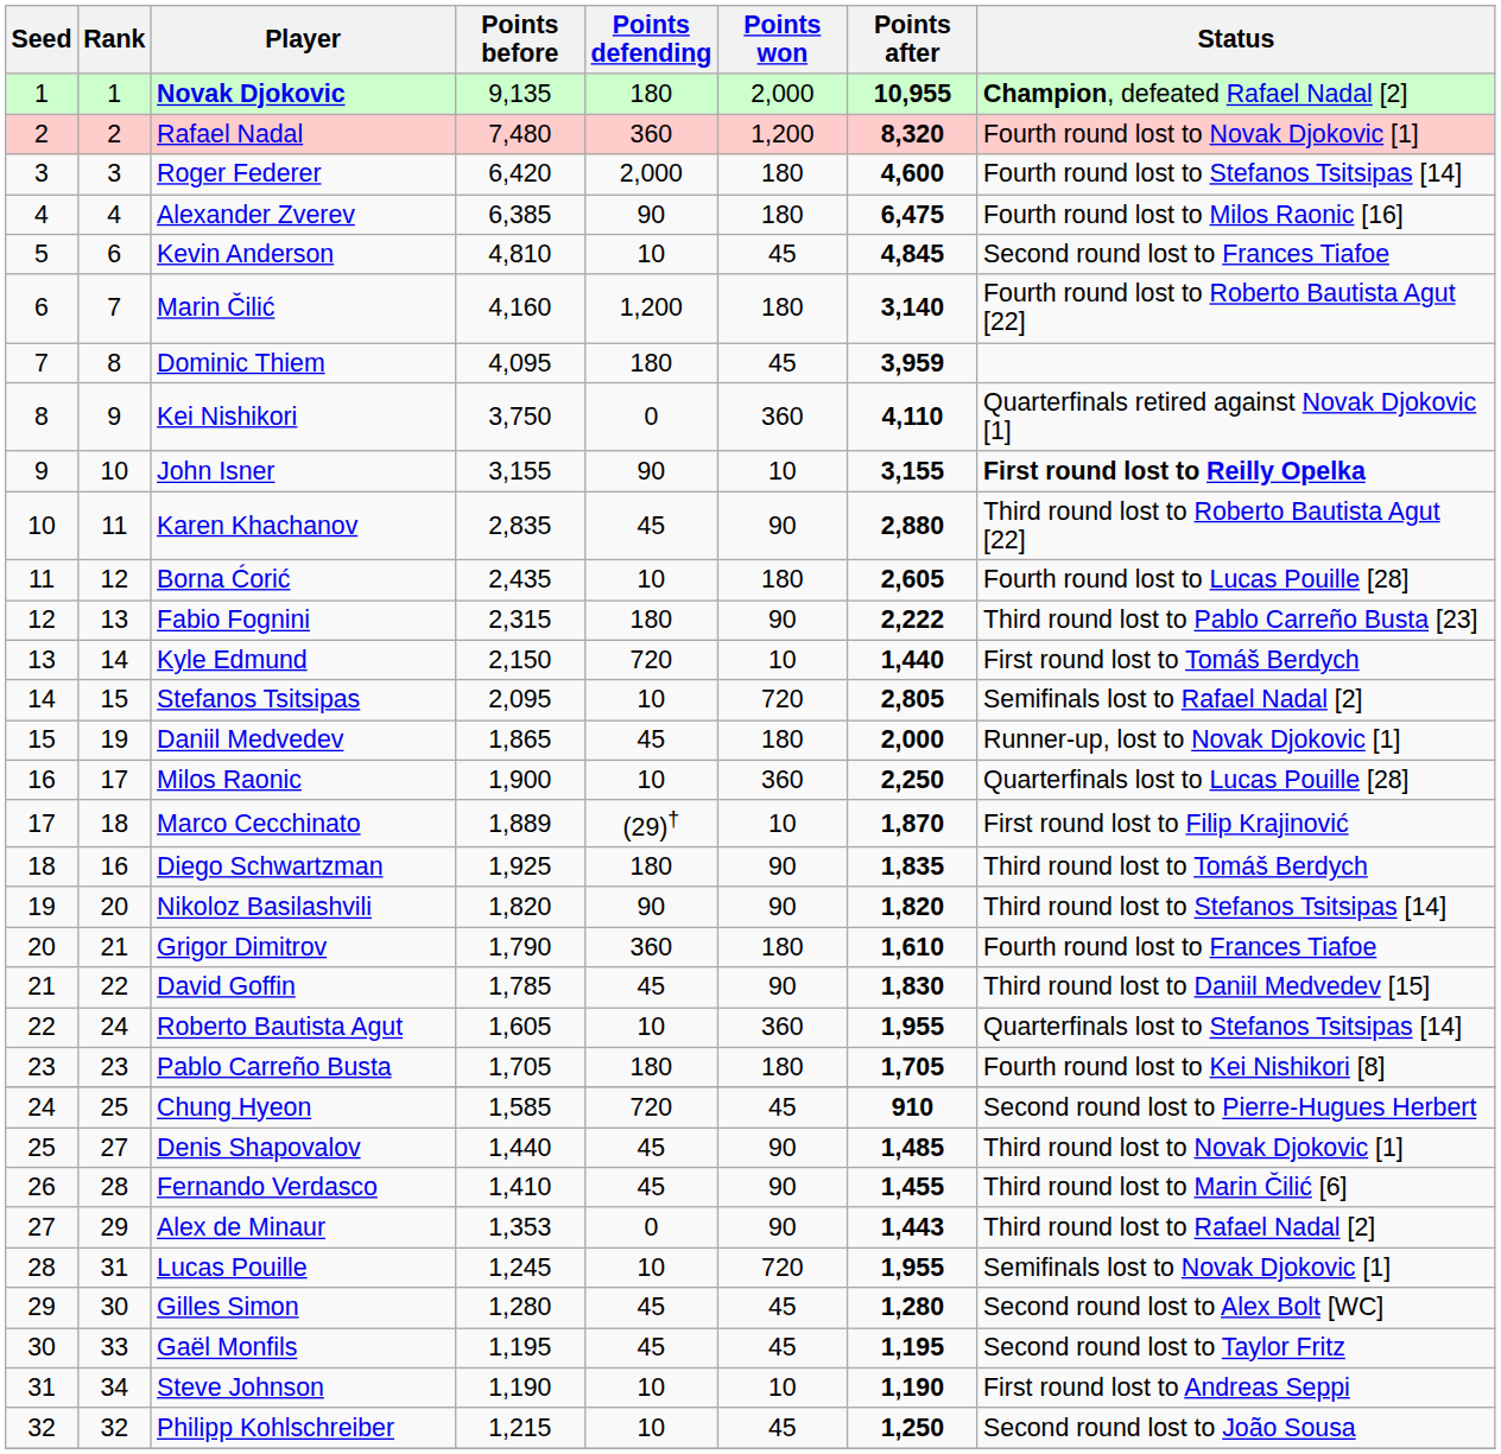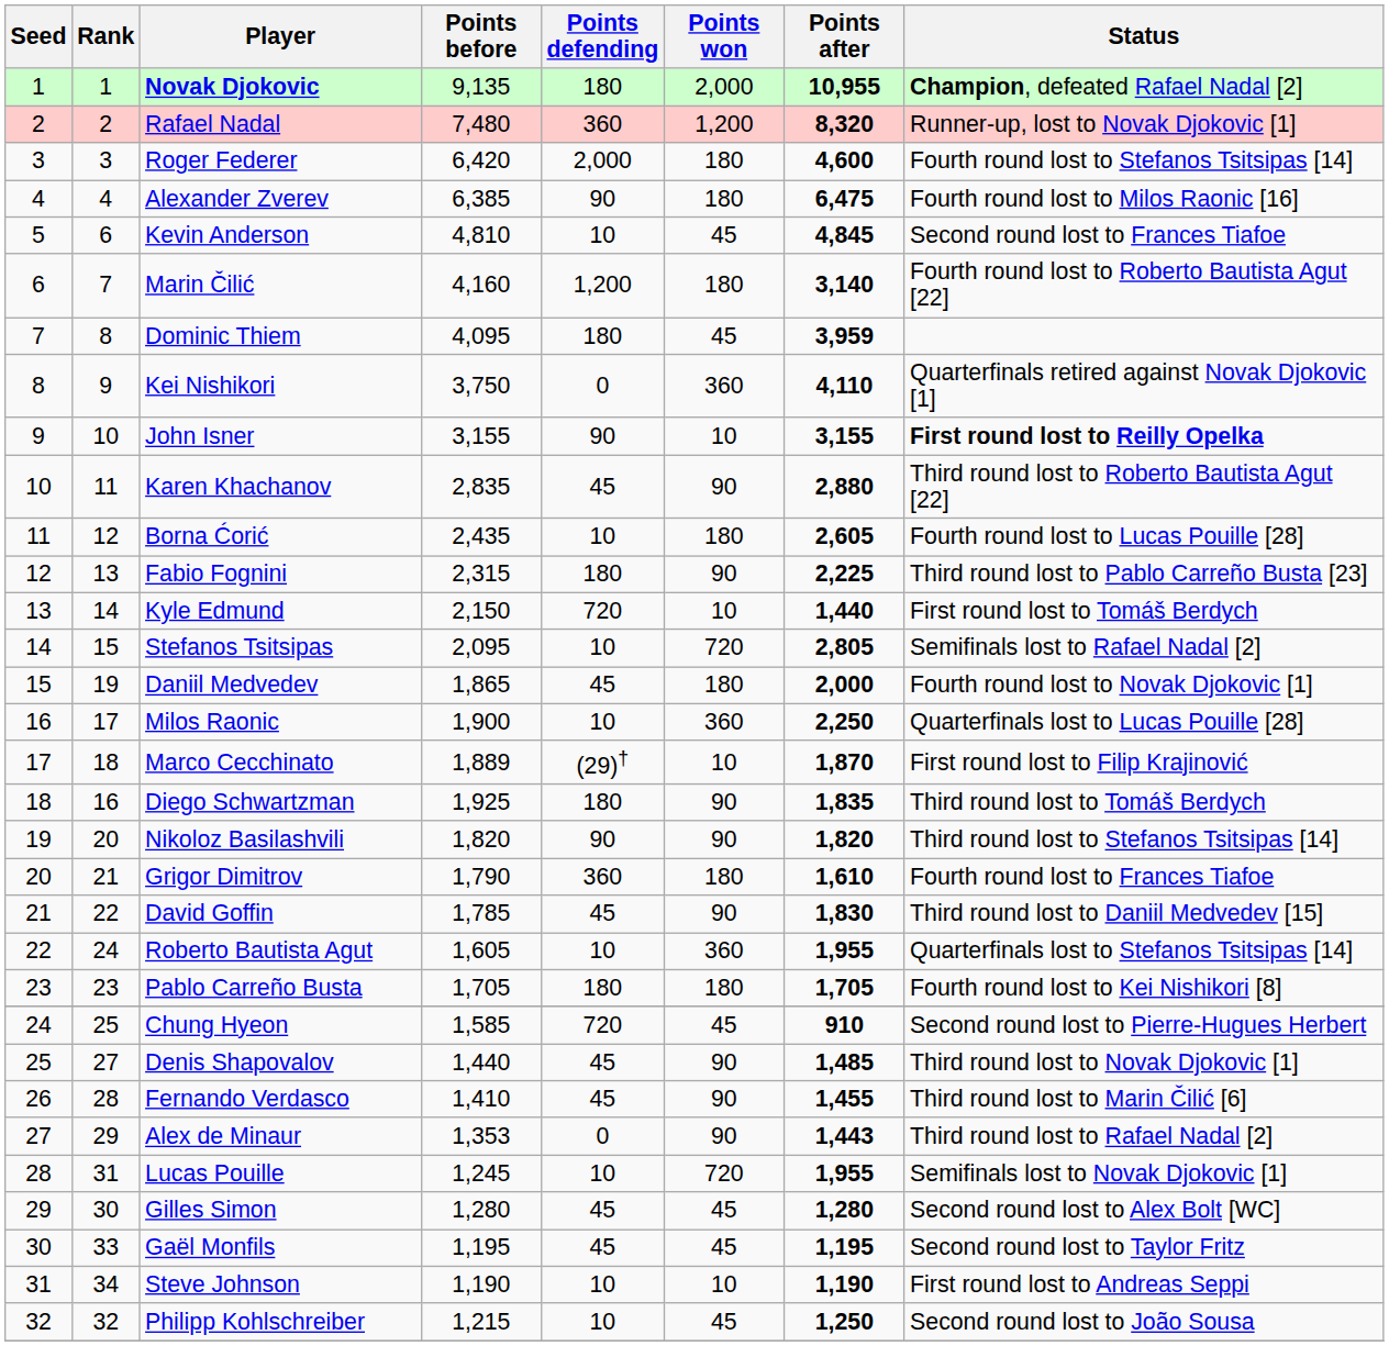Rafael Nadal | Status: Fourth round lost to Novak Djokovic [1] -> Runner-up, lost to Novak Djokovic [1]
Fabio Fognini | Points after: 2,222 -> 2,225
Daniil Medvedev | Status: Runner-up, lost to Novak Djokovic [1] -> Fourth round lost to Novak Djokovic [1]
